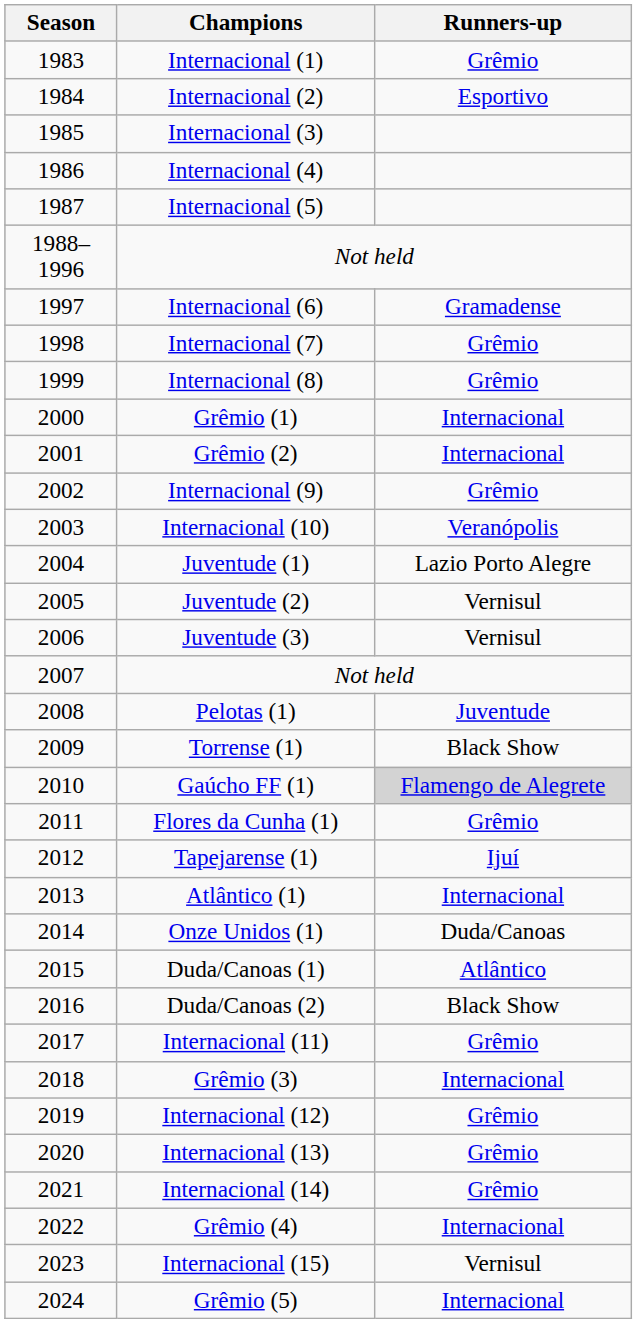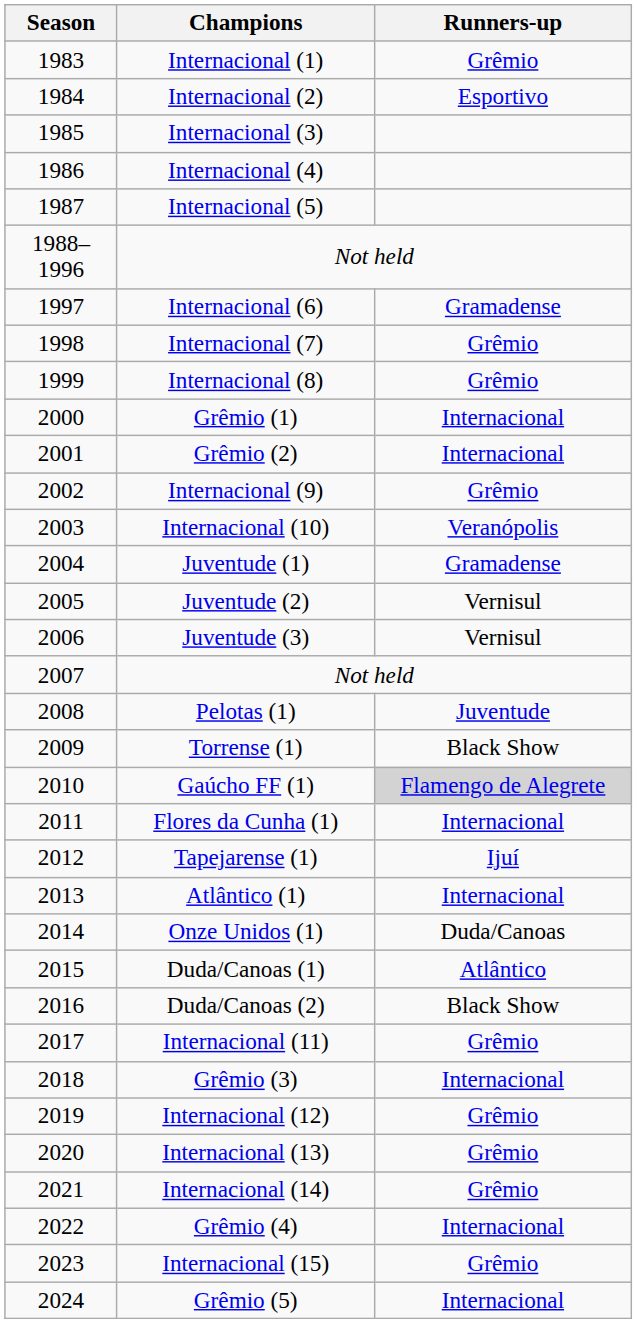Juventude (1) | Runners-up: Lazio Porto Alegre -> Gramadense
Flores da Cunha (1) | Runners-up: Grêmio -> Internacional
Internacional (15) | Runners-up: Vernisul -> Grêmio
